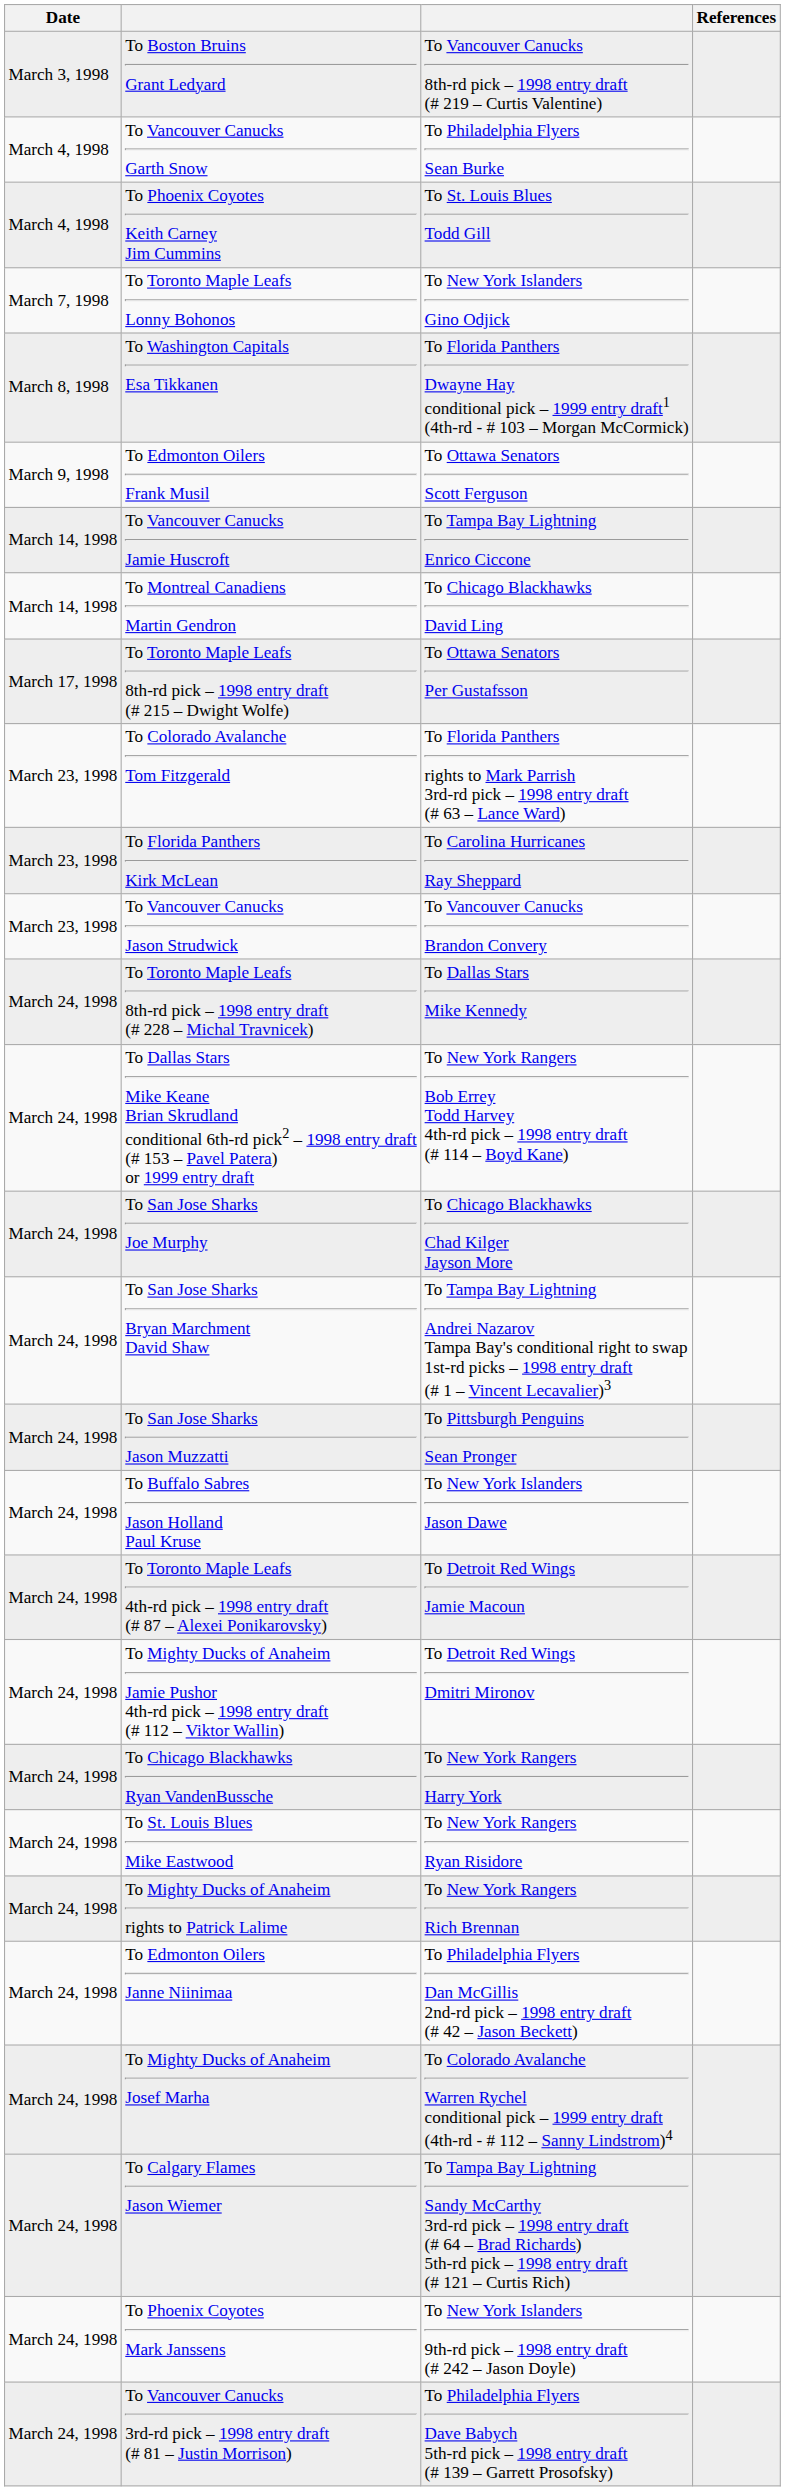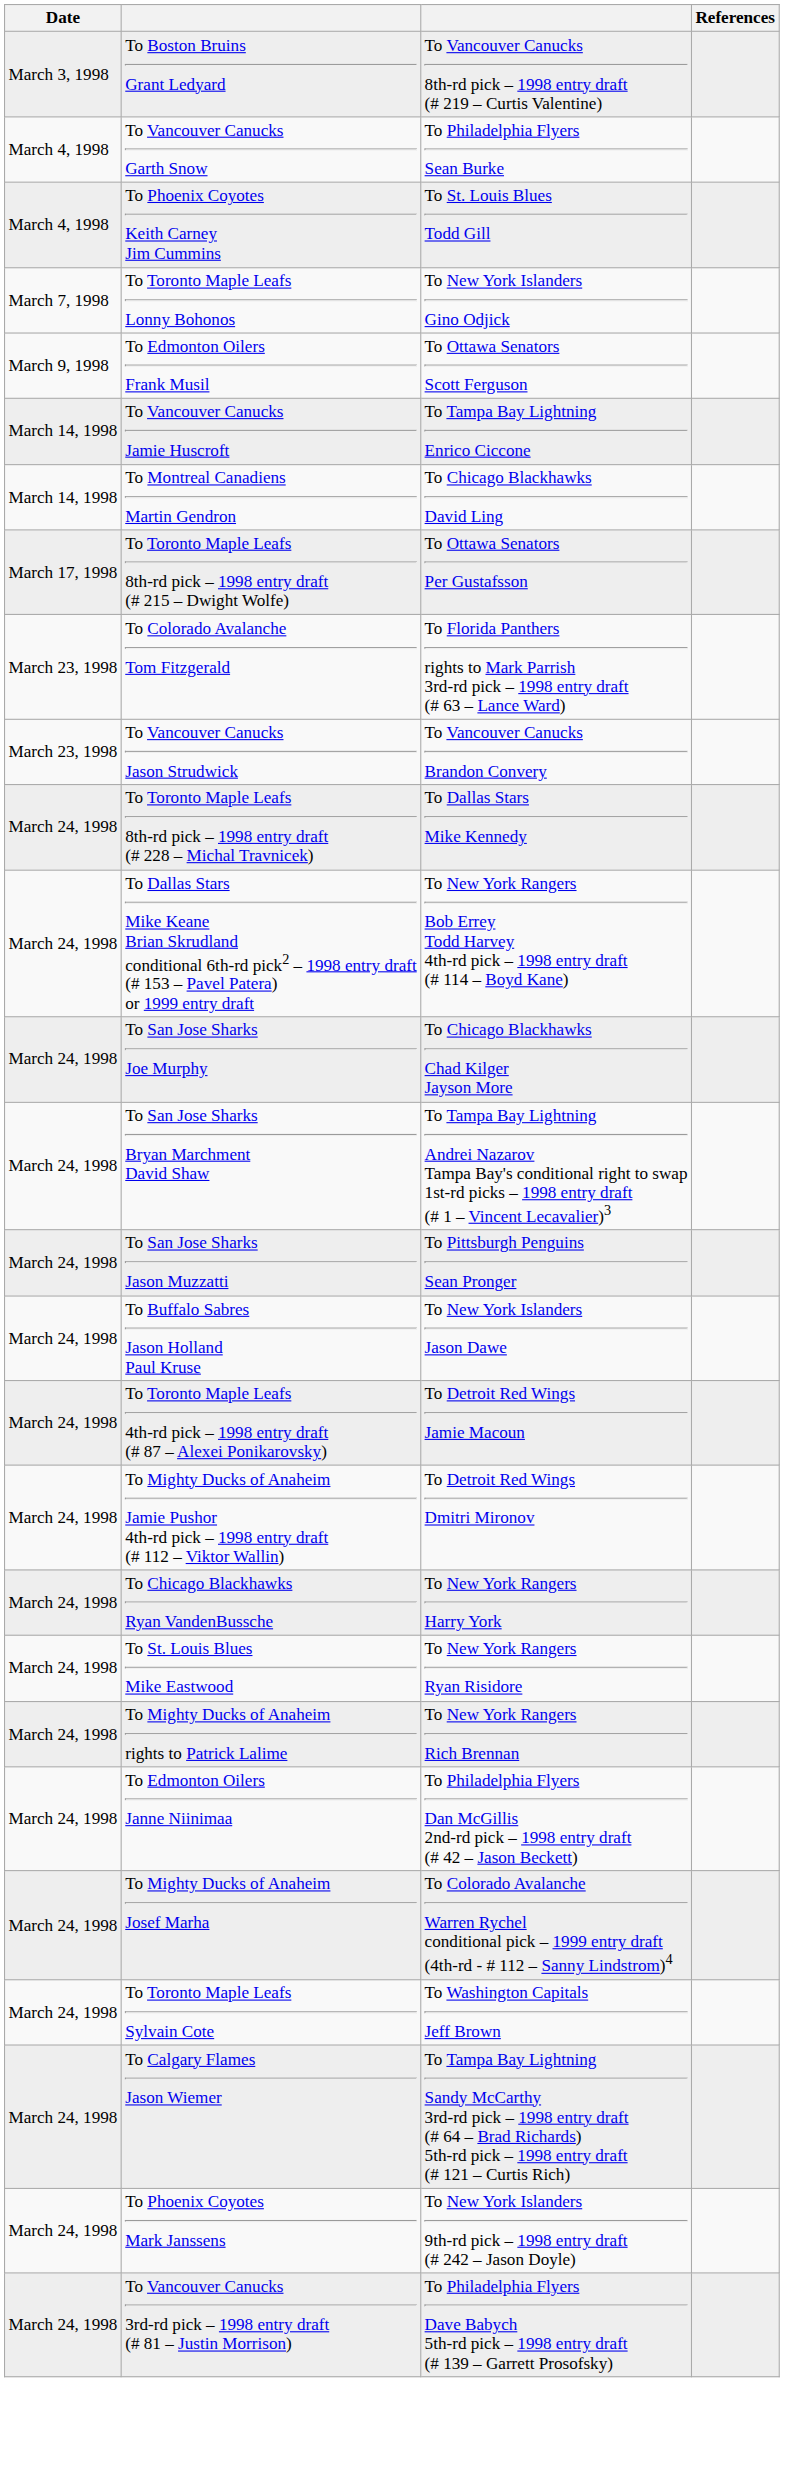- row: March 8, 1998 | To Washington Capitals Esa Tikkanen | To Florida Panthers Dwayne Hay conditional pick – 1999 entry draft1 (4th-rd - # 103 – Morgan McCormick)
- row: March 23, 1998 | To Florida Panthers Kirk McLean | To Carolina Hurricanes Ray Sheppard
+ row: March 24, 1998 | To Toronto Maple Leafs Sylvain Cote | To Washington Capitals Jeff Brown
